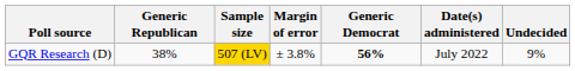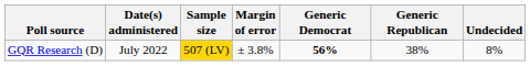columns swapped: Date(s) administered <-> Generic Republican
GQR Research (D) | Undecided: 9% -> 8%
